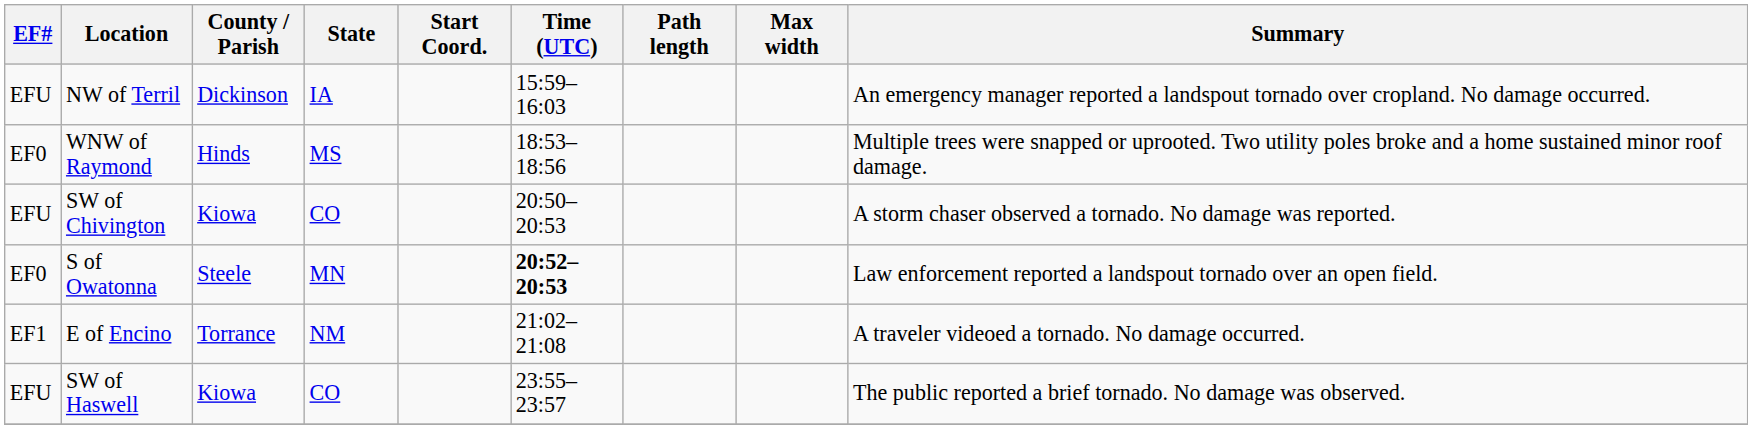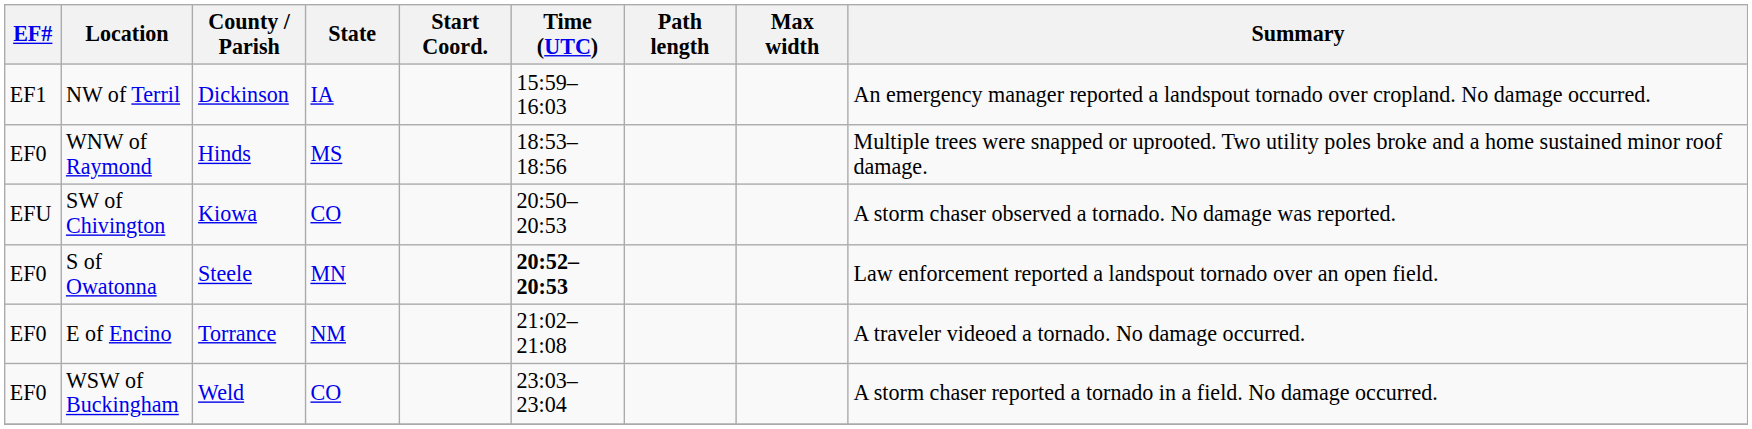NW of Terril | EF#: EFU -> EF1
E of Encino | EF#: EF1 -> EF0
+ row: EF0 | WSW of Buckingham | Weld | CO | 23:03–23:04 | A storm chaser reported a tornado in a field. No damage occurred.
- row: EFU | SW of Haswell | Kiowa | CO | 23:55–23:57 | The public reported a brief tornado. No damage was observed.
